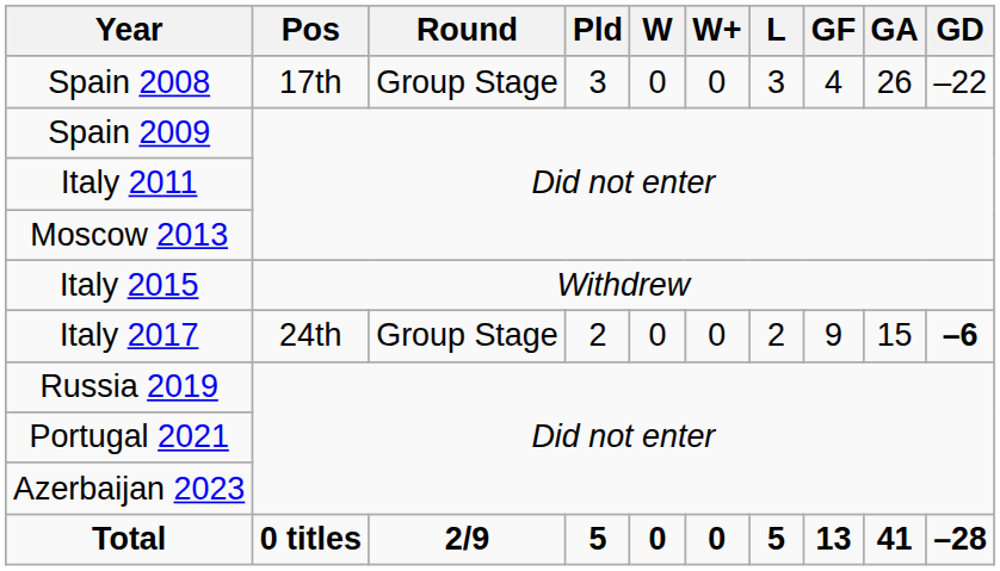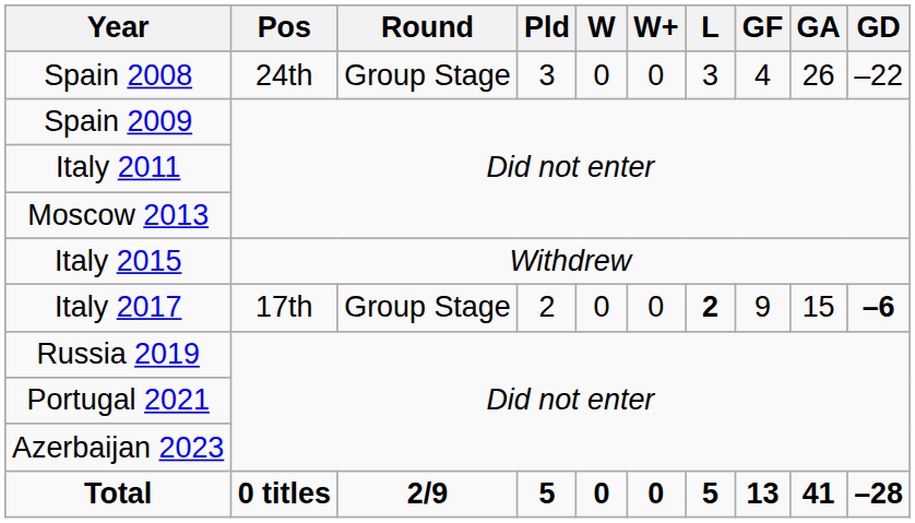Spain 2008 | Pos: 17th -> 24th
Italy 2017 | Pos: 24th -> 17th
Italy 2017 | L: normal -> bold
